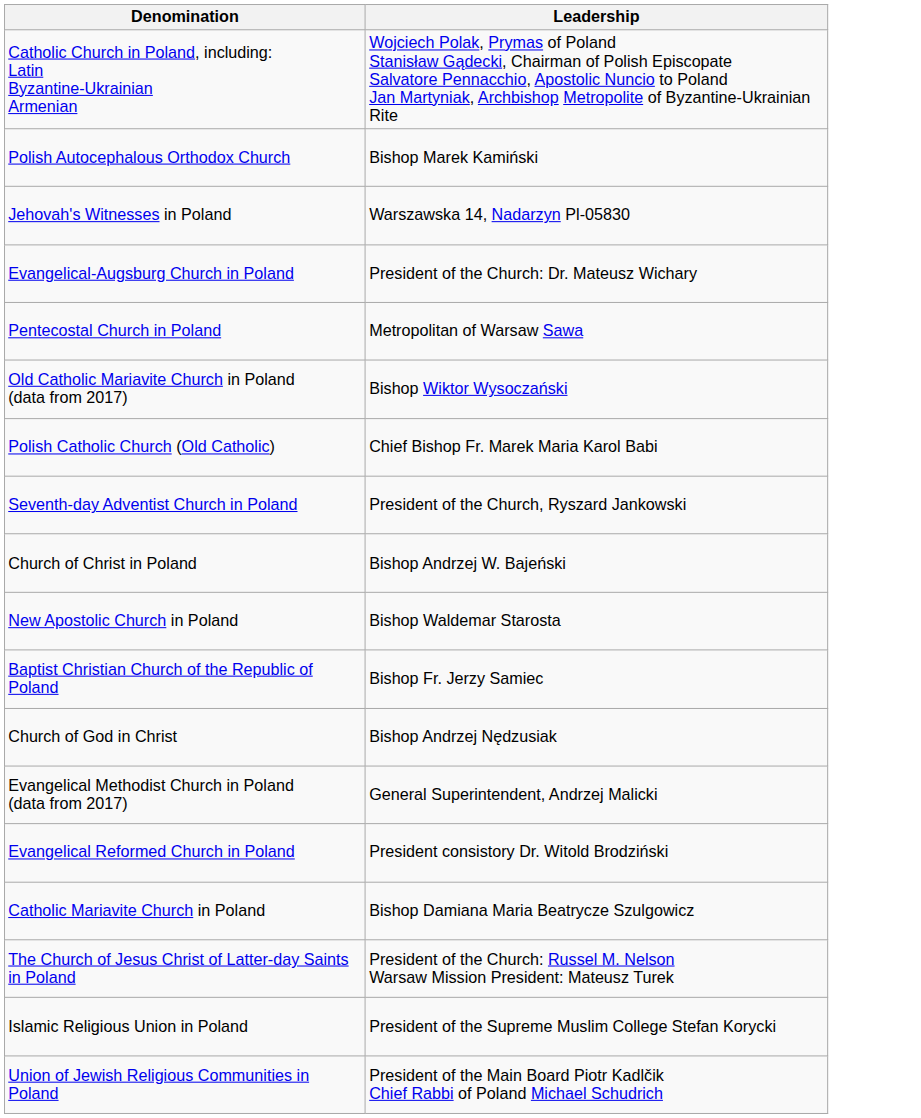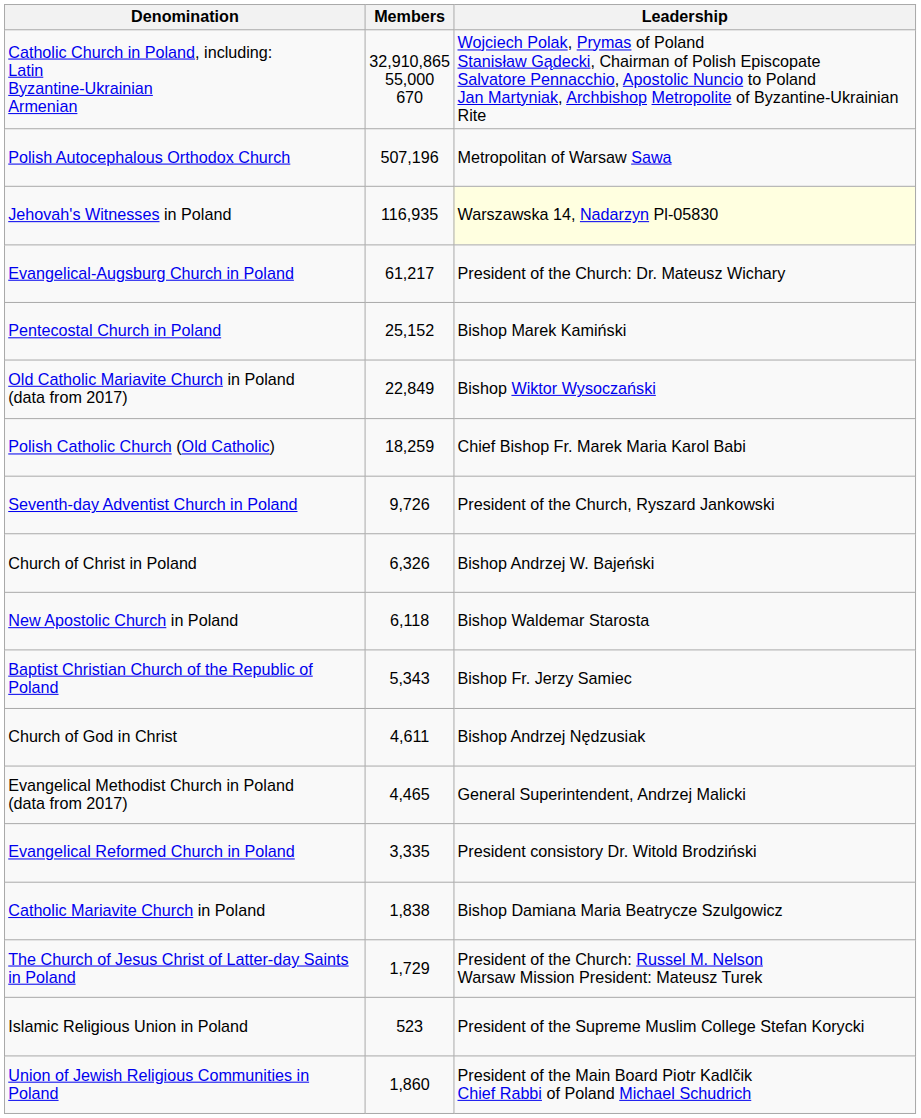+ column: Members | 32,910,865 55,000 670 | 507,196 | 116,935 | 61,217 | 25,152 | 22,849 | 18,259 | 9,726 | 6,326 | 6,118 | 5,343 | 4,611 | 4,465 | 3,335 | 1,838 | 1,729 | 523 | 1,860
Polish Autocephalous Orthodox Church | Leadership: Bishop Marek Kamiński -> Metropolitan of Warsaw Sawa
Jehovah's Witnesses in Poland | Leadership: no background -> lightyellow background
Pentecostal Church in Poland | Leadership: Metropolitan of Warsaw Sawa -> Bishop Marek Kamiński
